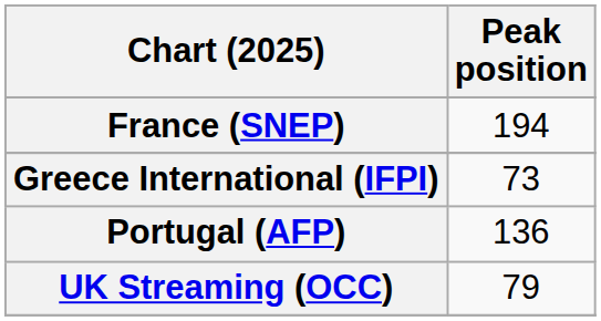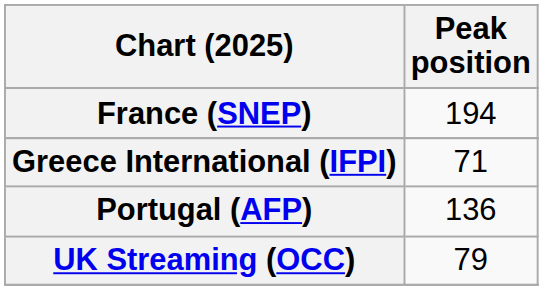Greece International (IFPI) | Peak position: 73 -> 71
